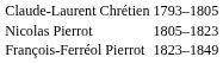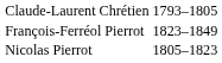rows swapped: Nicolas Pierrot <-> François-Ferréol Pierrot
